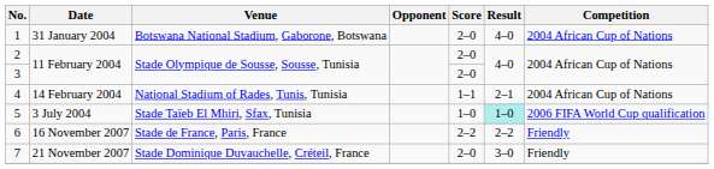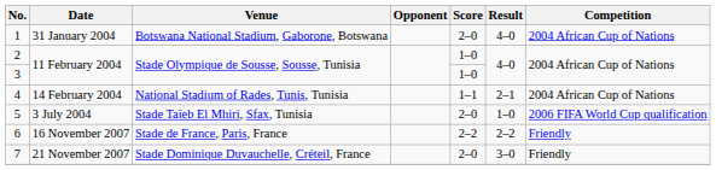2 | Score: 2–0 -> 1–0
3 | Score: 2–0 -> 1–0
5 | Score: 1–0 -> 2–0
5 | Result: paleturquoise background -> no background
